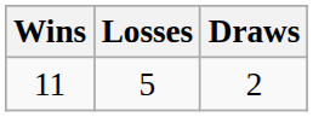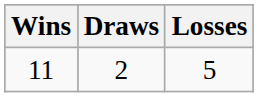columns swapped: Losses <-> Draws
